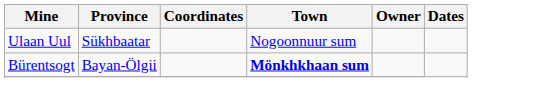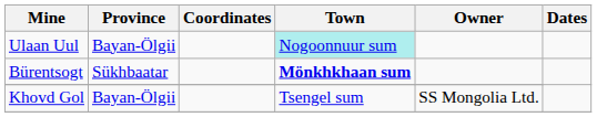Ulaan Uul | Province: Sükhbaatar -> Bayan-Ölgii
Ulaan Uul | Town: no background -> paleturquoise background
Bürentsogt | Province: Bayan-Ölgii -> Sükhbaatar
+ row: Khovd Gol | Bayan-Ölgii | Tsengel sum | SS Mongolia Ltd.
